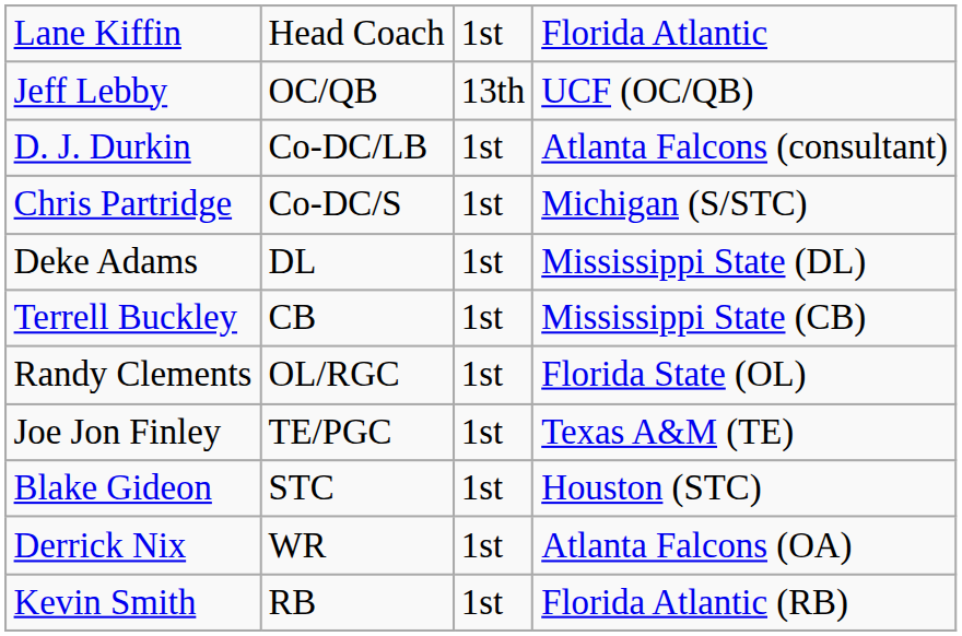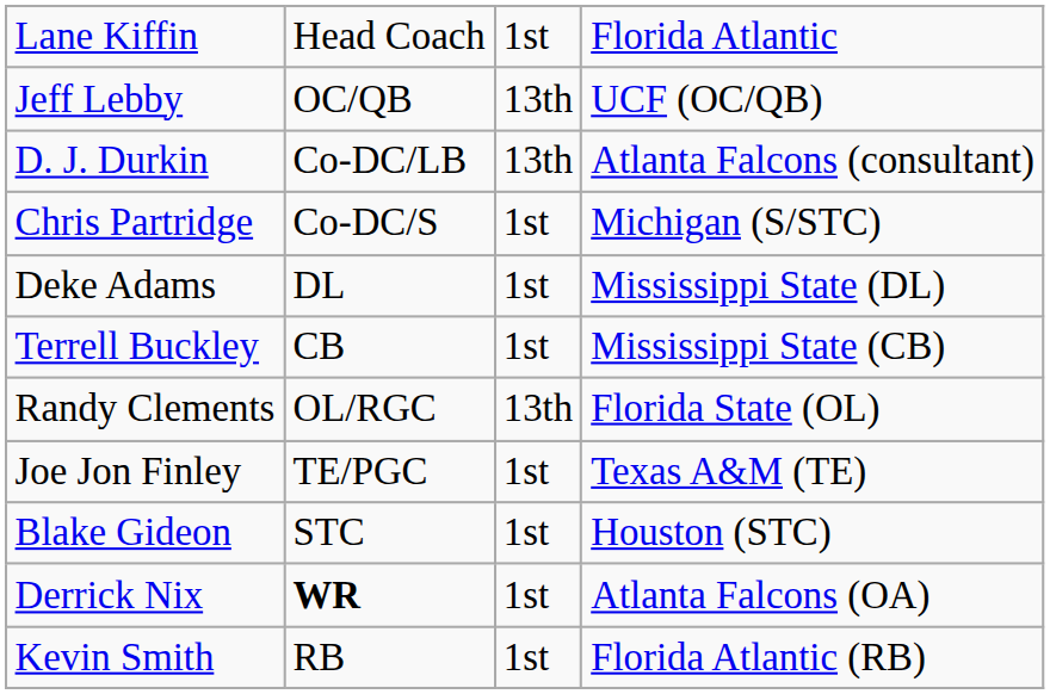D. J. Durkin | column 3: 1st -> 13th
Randy Clements | column 3: 1st -> 13th
Derrick Nix | column 2: normal -> bold
